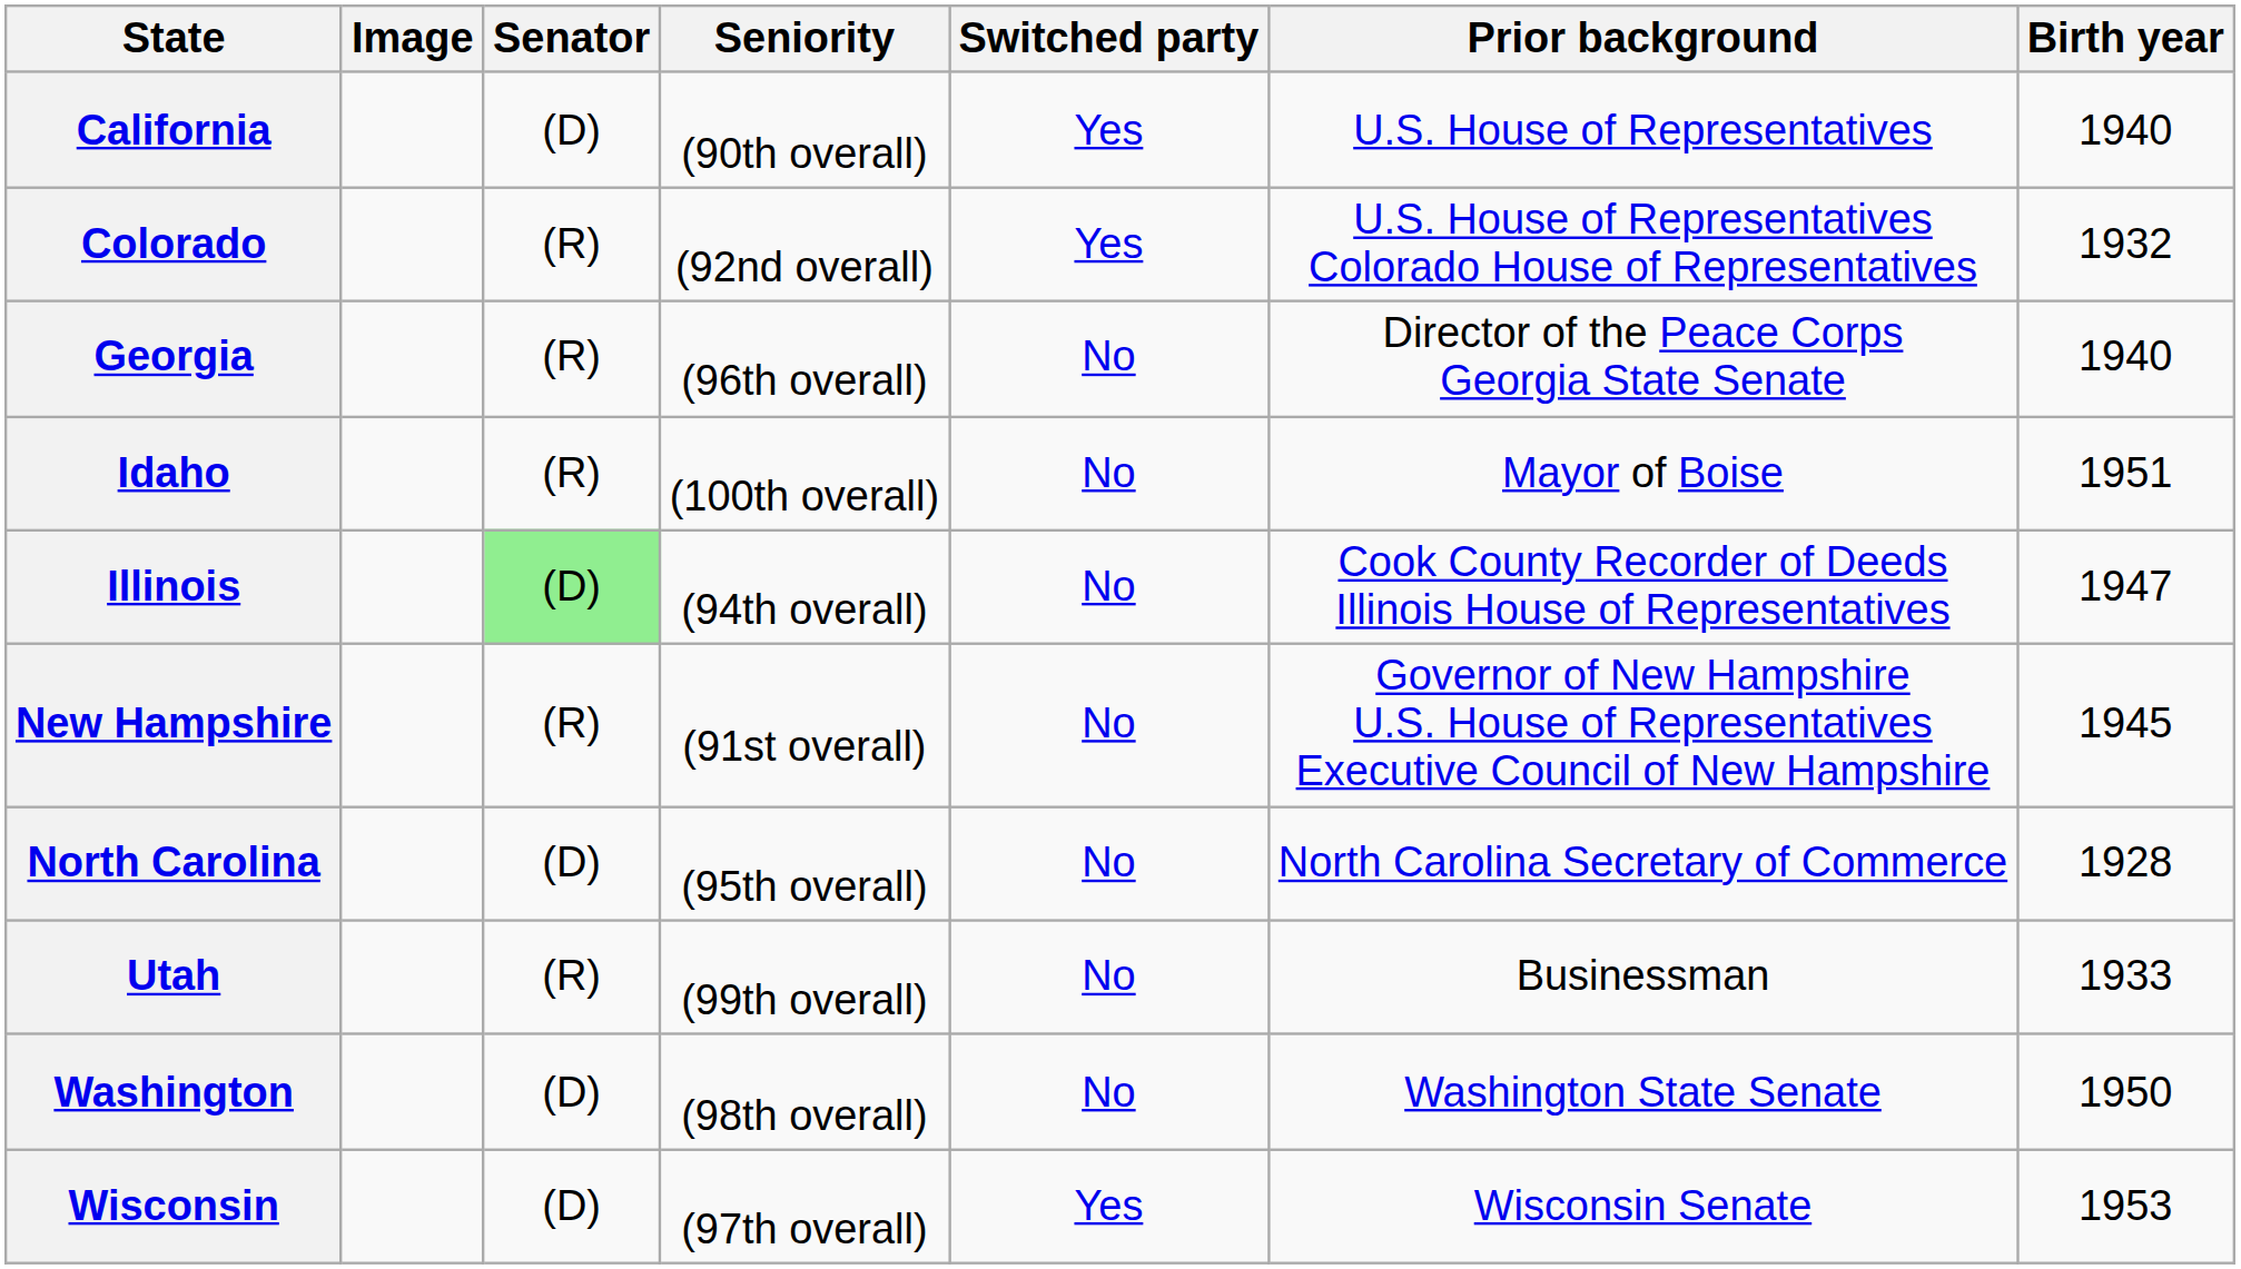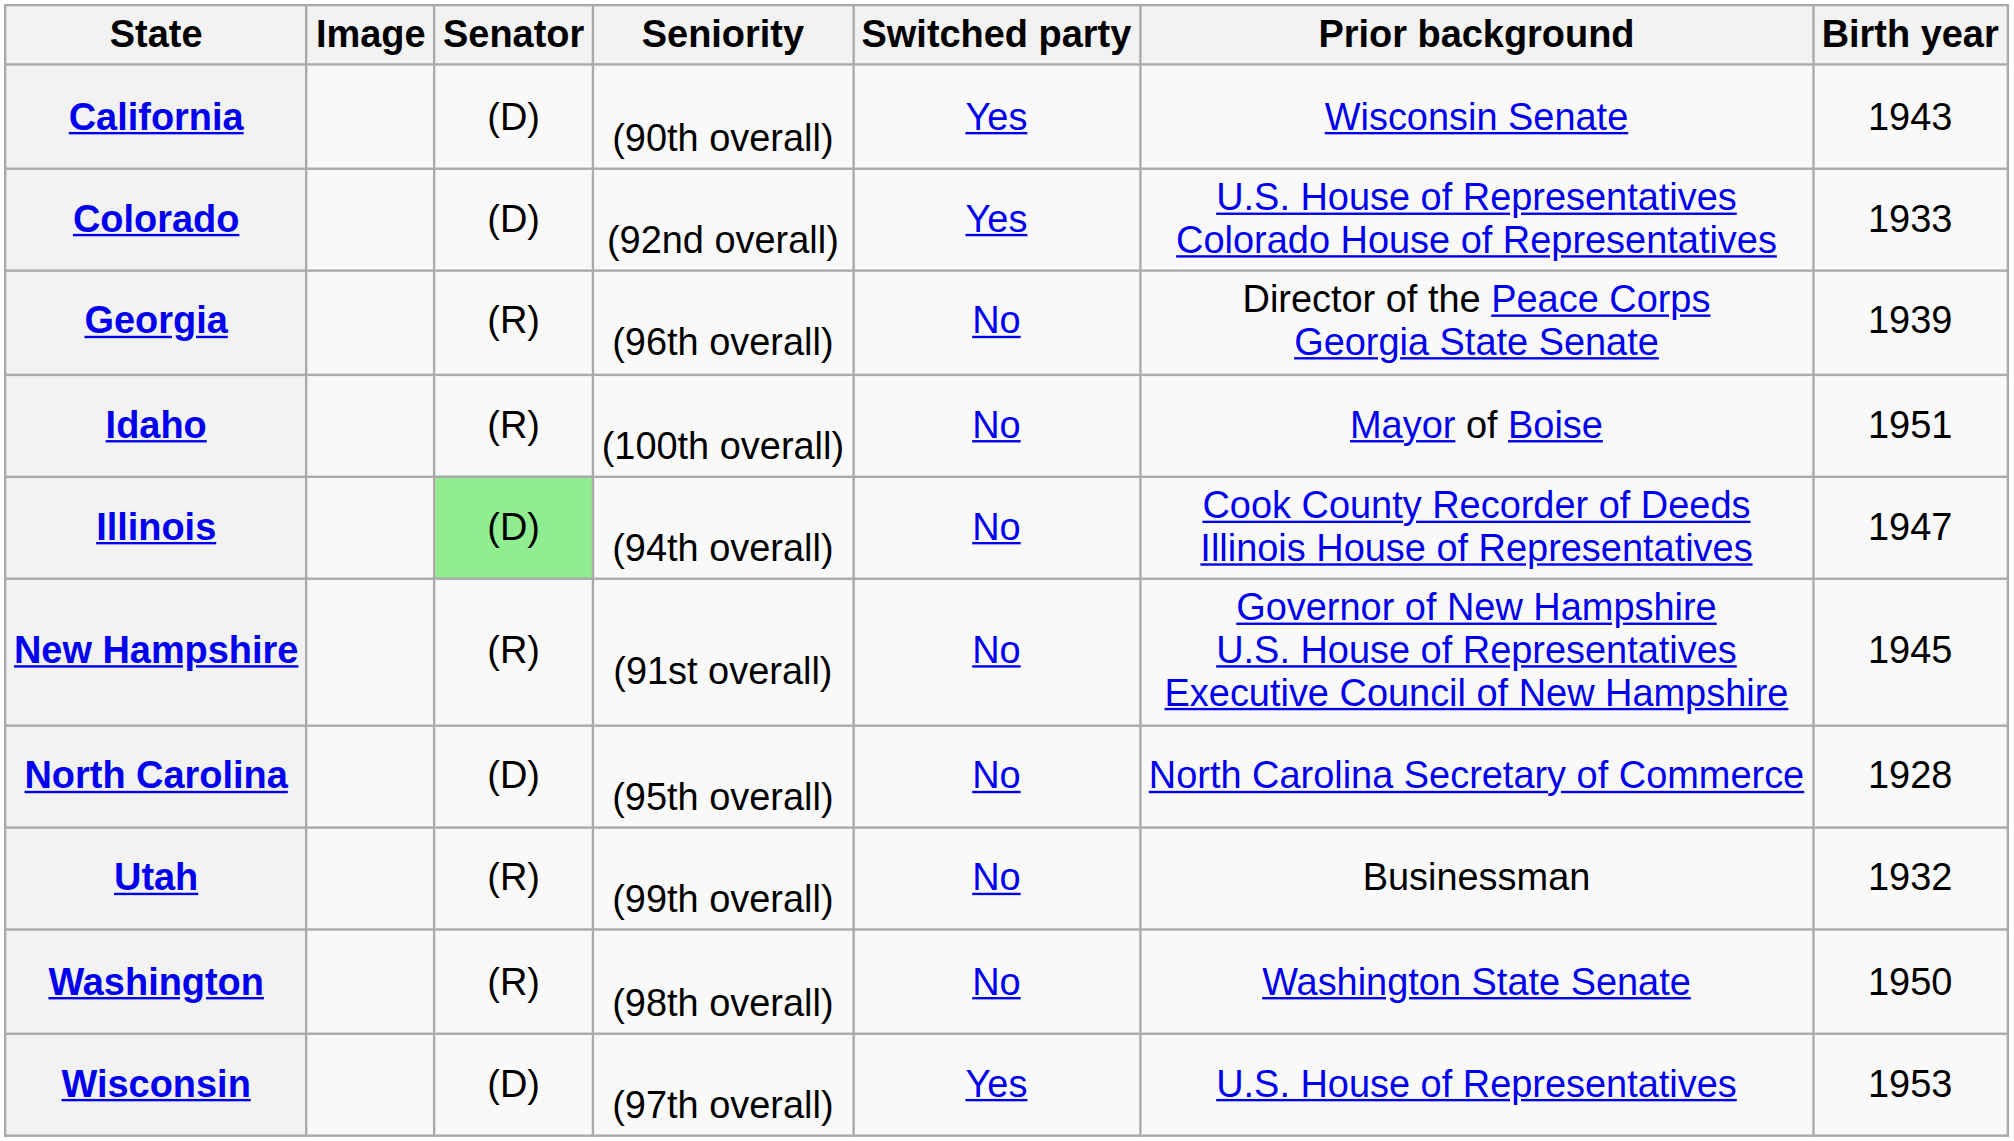California | Prior background: U.S. House of Representatives -> Wisconsin Senate
California | Birth year: 1940 -> 1943
Colorado | Senator: (R) -> (D)
Colorado | Birth year: 1932 -> 1933
Georgia | Birth year: 1940 -> 1939
Utah | Birth year: 1933 -> 1932
Washington | Senator: (D) -> (R)
Wisconsin | Prior background: Wisconsin Senate -> U.S. House of Representatives
